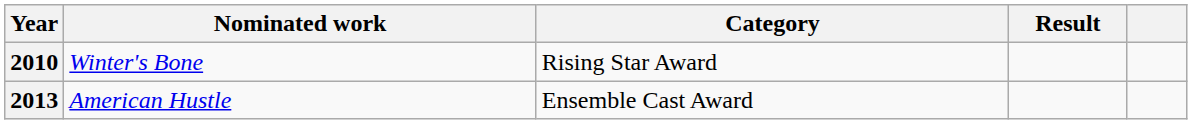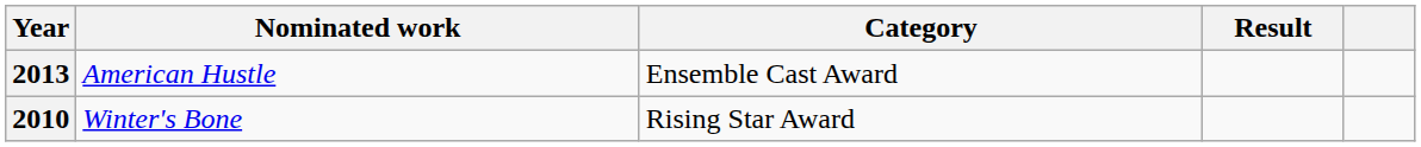rows swapped: 2010 <-> 2013
